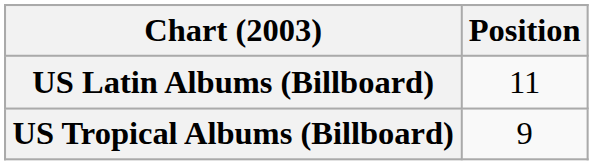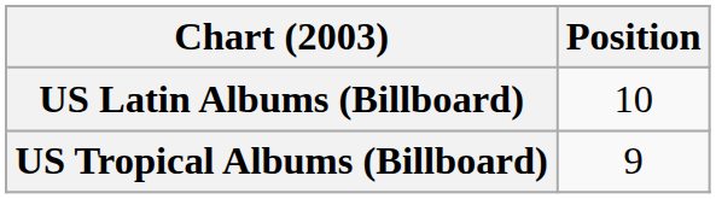US Latin Albums (Billboard) | Position: 11 -> 10
